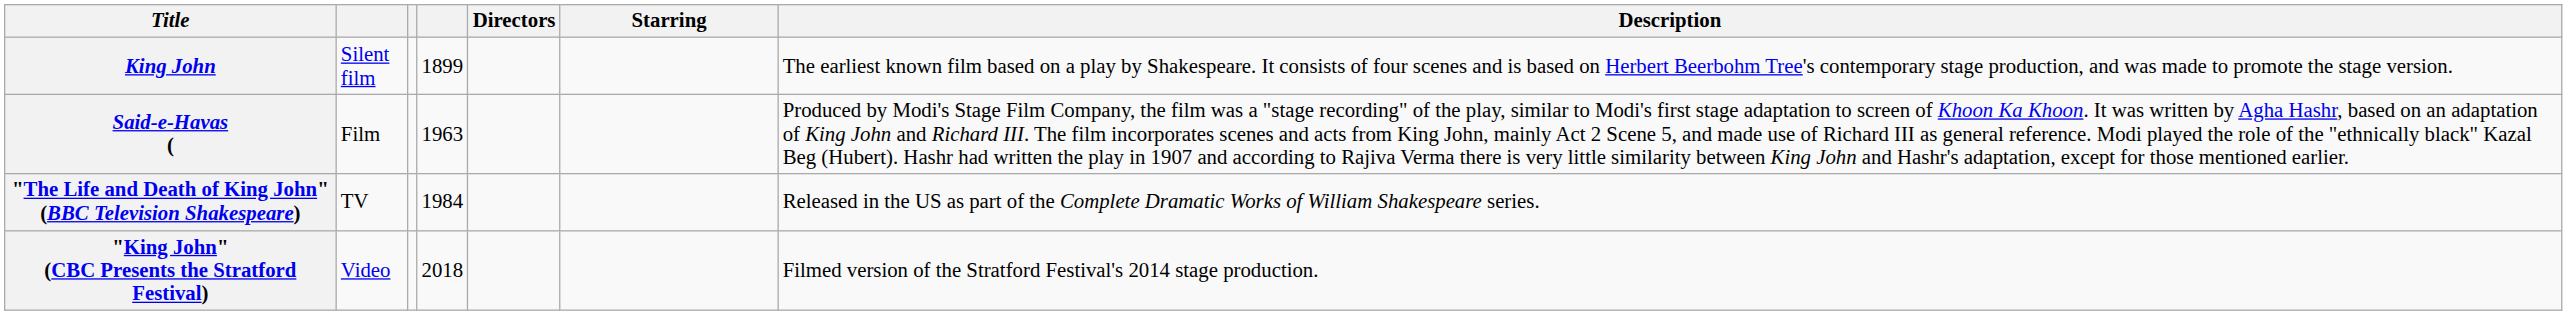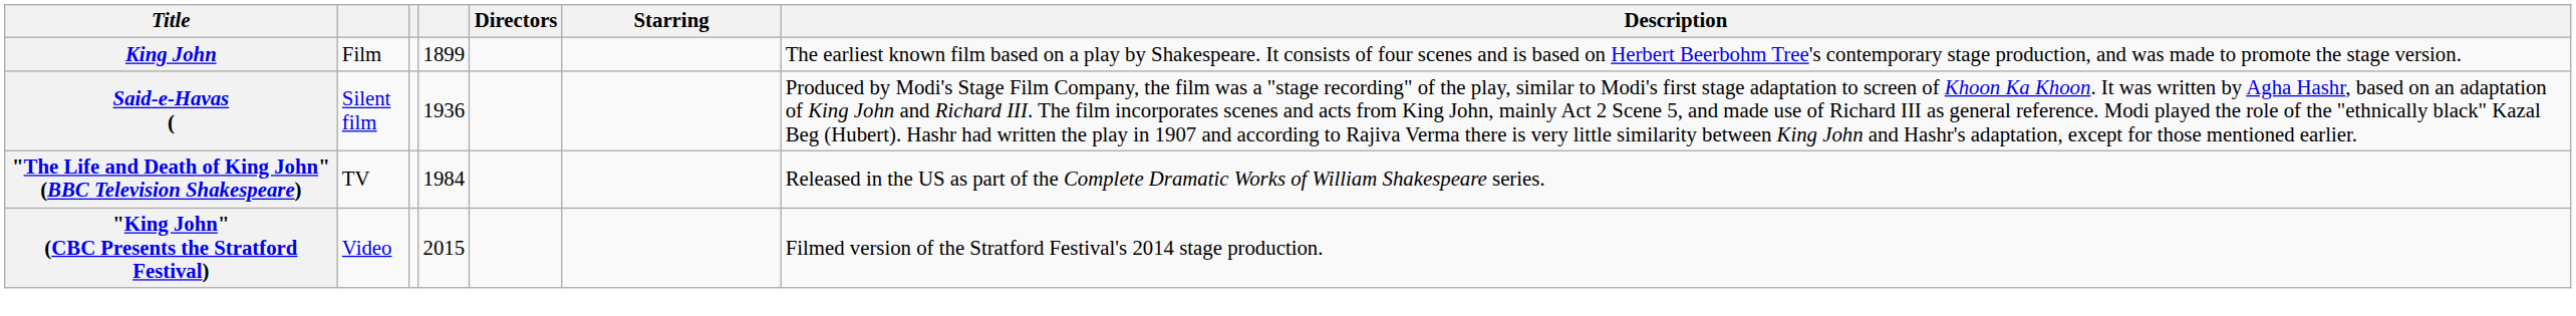King John | column 2: Silent film -> Film
Said-e-Havas ( | column 2: Film -> Silent film
Said-e-Havas ( | column 4: 1963 -> 1936
"King John" (CBC Presents the Stratford Festival) | column 4: 2018 -> 2015
